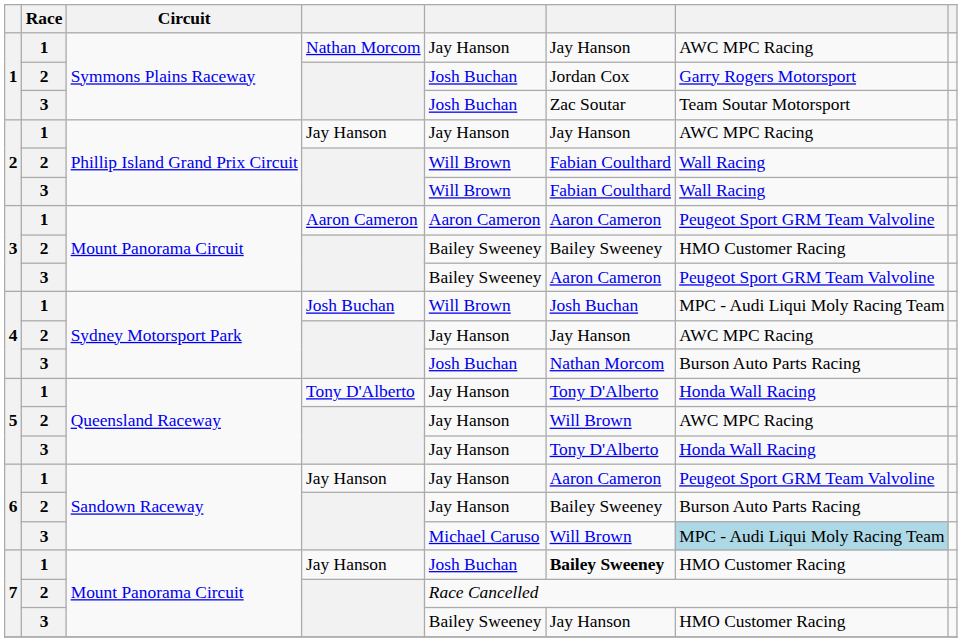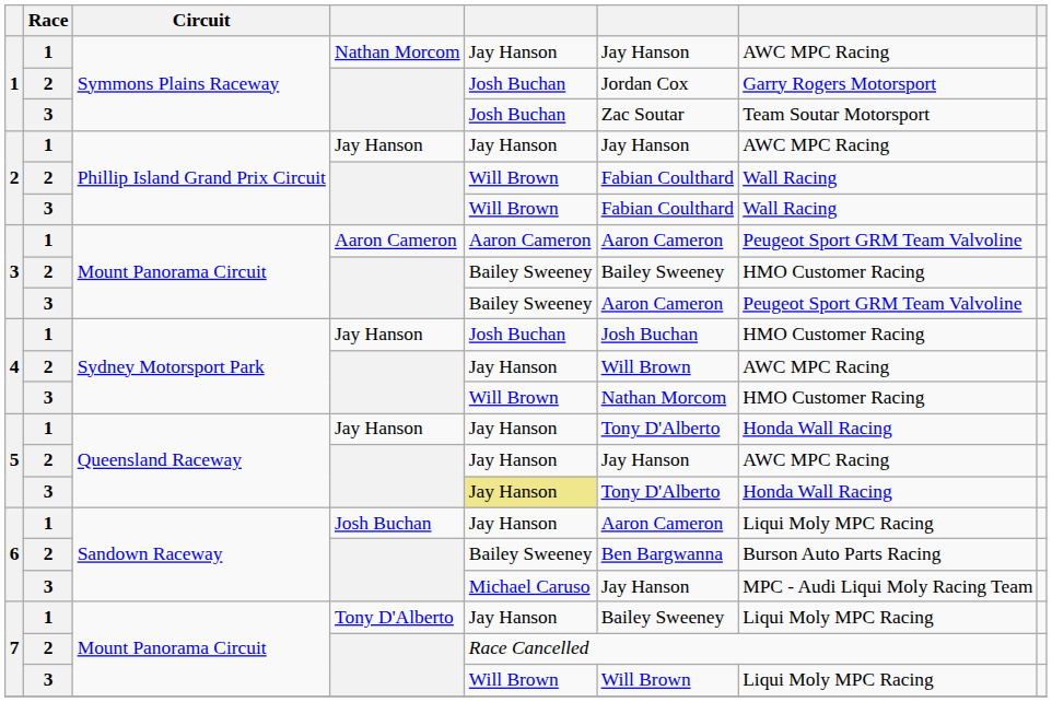4 / 1 | column 4: Josh Buchan -> Jay Hanson
4 / 1 | column 5: Will Brown -> Josh Buchan
4 / 1 | column 7: MPC - Audi Liqui Moly Racing Team -> HMO Customer Racing
4 / 2 | column 6: Jay Hanson -> Will Brown
4 / 3 | column 5: Josh Buchan -> Will Brown
4 / 3 | column 7: Burson Auto Parts Racing -> HMO Customer Racing
5 / 1 | column 4: Tony D'Alberto -> Jay Hanson
5 / 2 | column 6: Will Brown -> Jay Hanson
5 / 3 | column 5: no background -> khaki background
6 / 1 | column 4: Jay Hanson -> Josh Buchan
6 / 1 | column 7: Peugeot Sport GRM Team Valvoline -> Liqui Moly MPC Racing
6 / 2 | column 5: Jay Hanson -> Bailey Sweeney
6 / 2 | column 6: Bailey Sweeney -> Ben Bargwanna
6 / 3 | column 6: Will Brown -> Jay Hanson
6 / 3 | column 7: lightblue background -> no background
7 / 1 | column 4: Jay Hanson -> Tony D'Alberto
7 / 1 | column 5: Josh Buchan -> Jay Hanson
7 / 1 | column 6: bold -> normal
7 / 1 | column 7: HMO Customer Racing -> Liqui Moly MPC Racing
7 / 3 | column 5: Bailey Sweeney -> Will Brown
7 / 3 | column 6: Jay Hanson -> Will Brown
7 / 3 | column 7: HMO Customer Racing -> Liqui Moly MPC Racing
